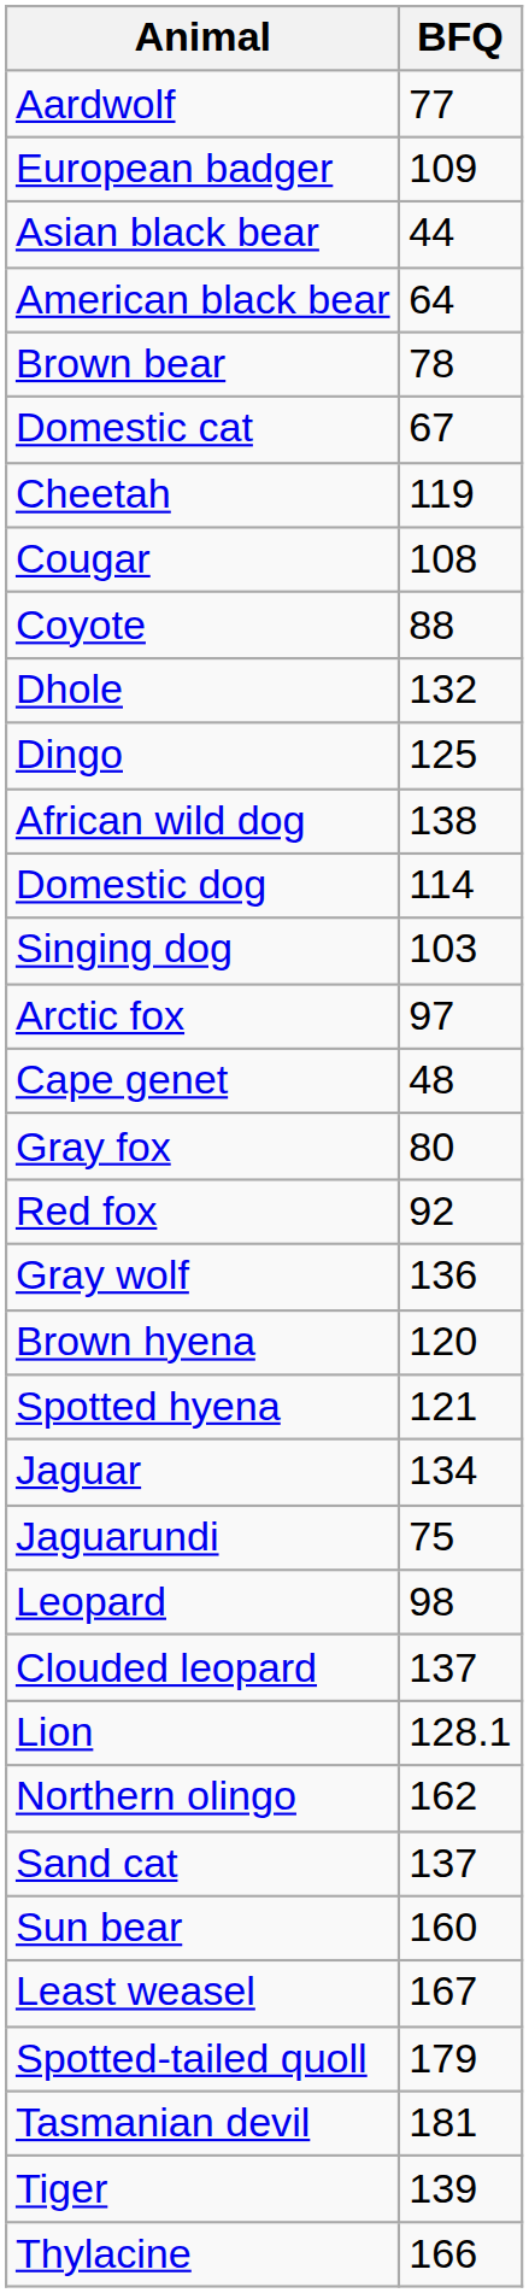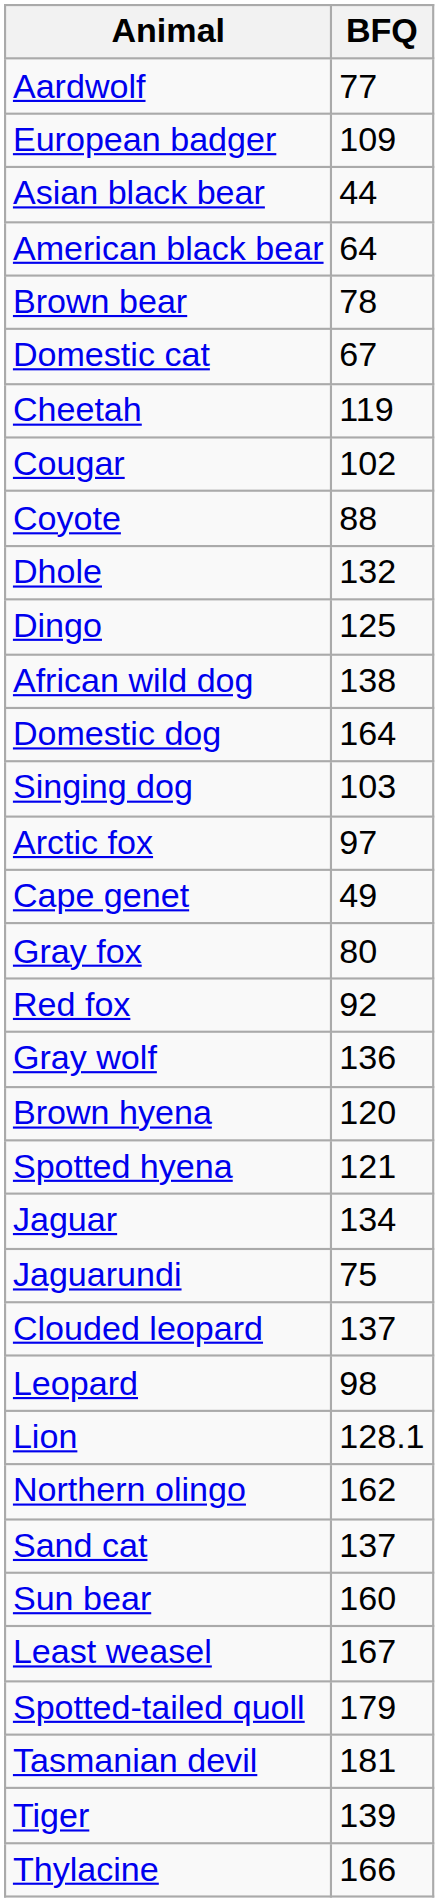Cougar | BFQ: 108 -> 102
Domestic dog | BFQ: 114 -> 164
Cape genet | BFQ: 48 -> 49
rows swapped: Leopard <-> Clouded leopard
